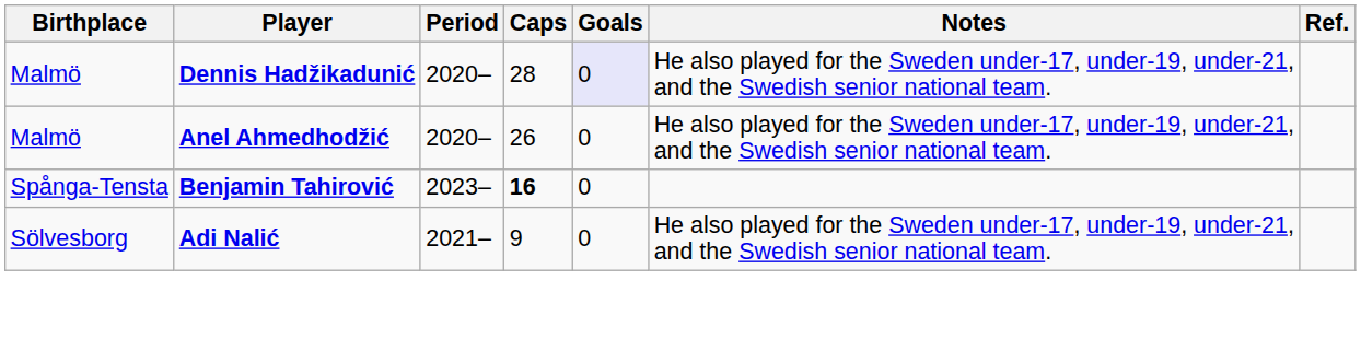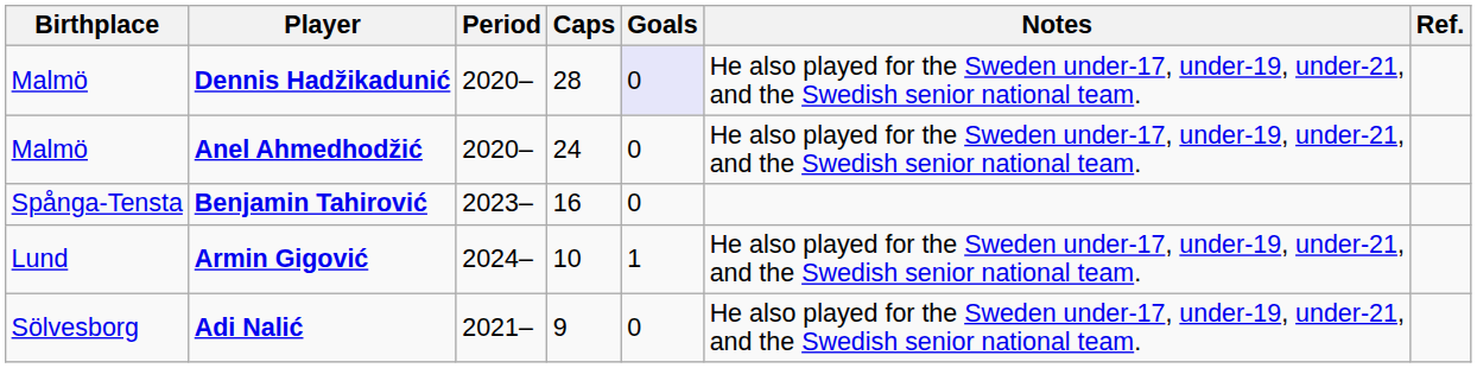Anel Ahmedhodžić | Caps: 26 -> 24
Benjamin Tahirović | Caps: bold -> normal
+ row: Lund | Armin Gigović | 2024– | 10 | 1 | He also played for the Sweden under-17, under-19, under-21, and the Swedish senior national team.
